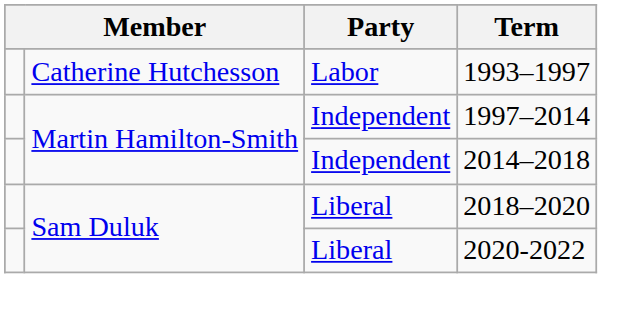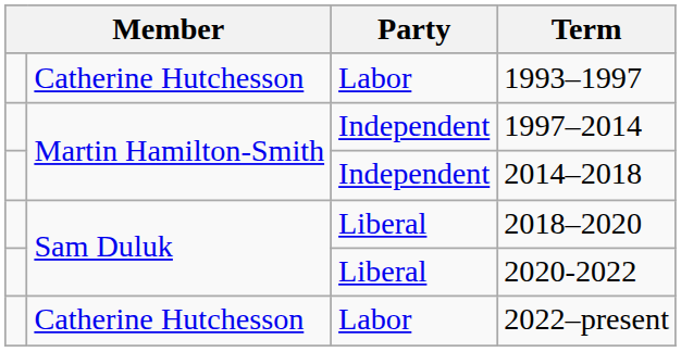+ row: Catherine Hutchesson | Labor | 2022–present
